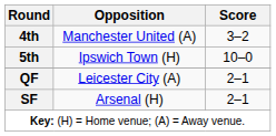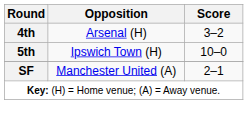4th | Opposition: Manchester United (A) -> Arsenal (H)
- row: QF | Leicester City (A) | 2–1
SF | Opposition: Arsenal (H) -> Manchester United (A)
